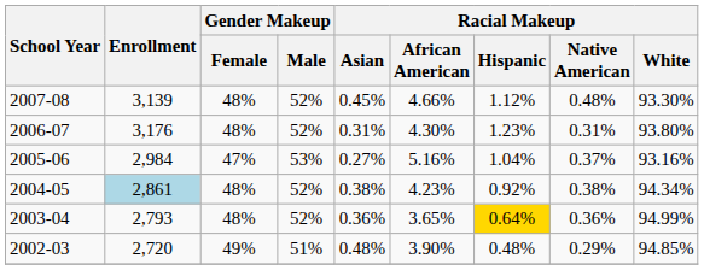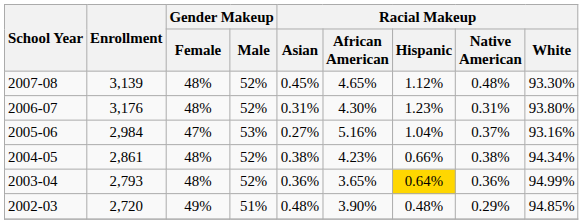2007-08 | Racial Makeup / African American: 4.66% -> 4.65%
2004-05 | Enrollment: lightblue background -> no background
2004-05 | Racial Makeup / Hispanic: 0.92% -> 0.66%
